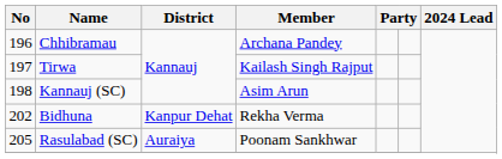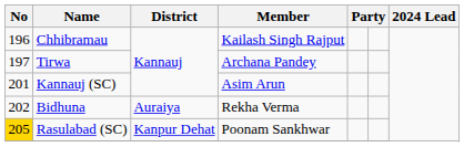Chhibramau | Member: Archana Pandey -> Kailash Singh Rajput
Tirwa | Member: Kailash Singh Rajput -> Archana Pandey
Kannauj (SC) | No: 198 -> 201
Bidhuna | District: Kanpur Dehat -> Auraiya
Rasulabad (SC) | No: no background -> gold background
Rasulabad (SC) | District: Auraiya -> Kanpur Dehat
